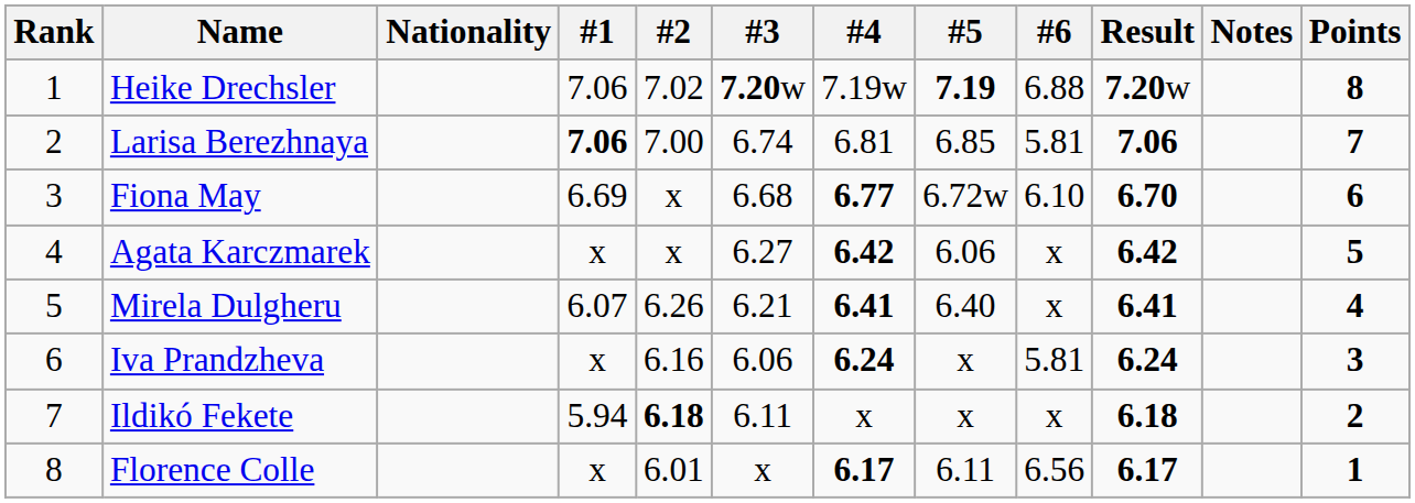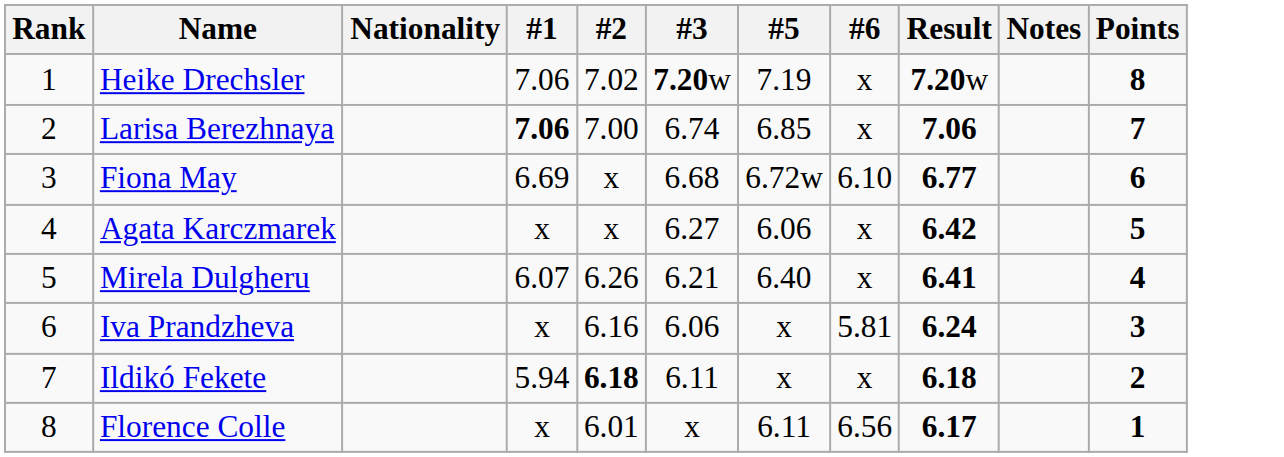- column: #4 | 7.19w | 6.81 | 6.77 | 6.42 | 6.41 | 6.24 | x | 6.17
Heike Drechsler | #5: bold -> normal
Heike Drechsler | #6: 6.88 -> x
Larisa Berezhnaya | #6: 5.81 -> x
Fiona May | Result: 6.70 -> 6.77
